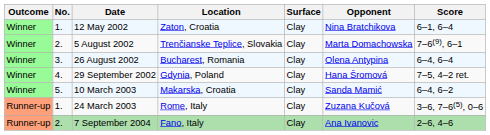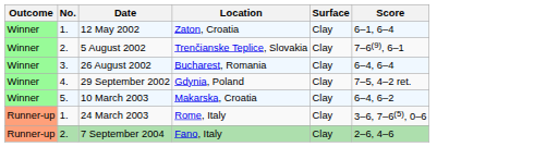- column: Opponent | Nina Bratchikova | Marta Domachowska | Olena Antypina | Hana Šromová | Sanda Mamić | Zuzana Kučová | Ana Ivanovic
